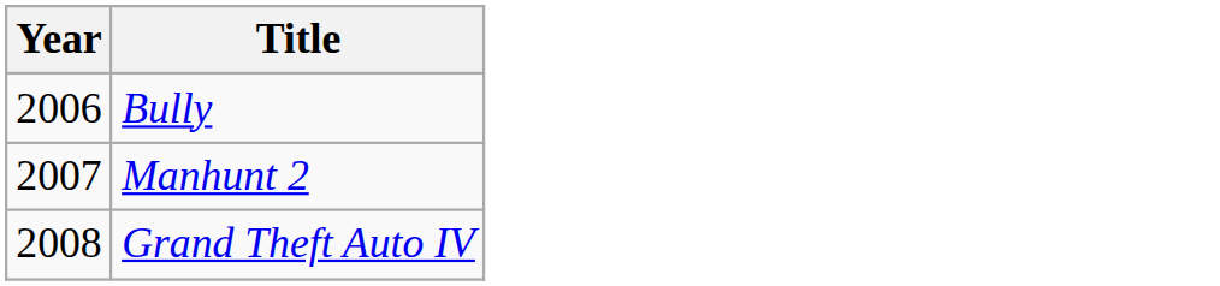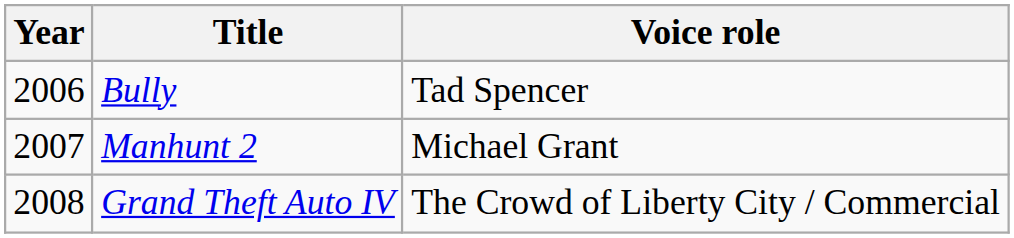+ column: Voice role | Tad Spencer | Michael Grant | The Crowd of Liberty City / Commercial
